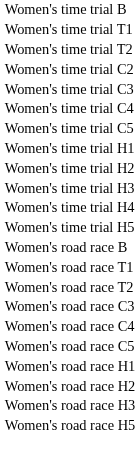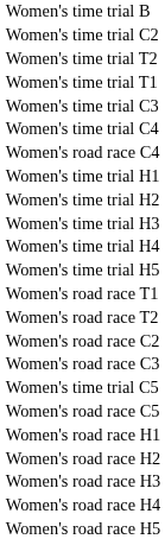rows swapped: Women's time trial T1 <-> Women's time trial C2
rows swapped: Women's time trial C5 <-> Women's road race C4
- row: Women's road race B
+ row: Women's road race C2
+ row: Women's road race H4
